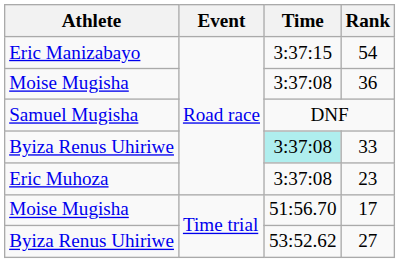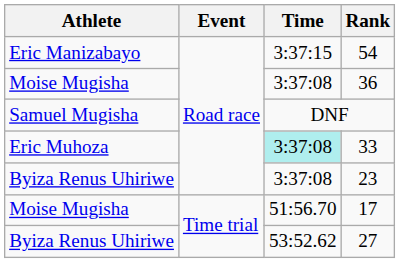33 | Athlete: Byiza Renus Uhiriwe -> Eric Muhoza
23 | Athlete: Eric Muhoza -> Byiza Renus Uhiriwe
